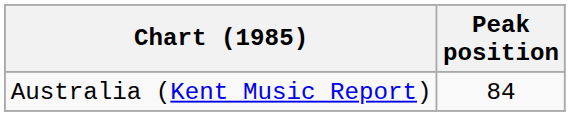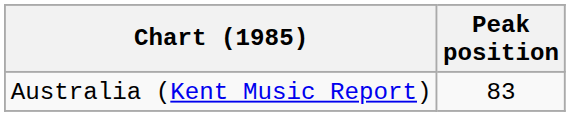Australia (Kent Music Report) | Peak position: 84 -> 83
